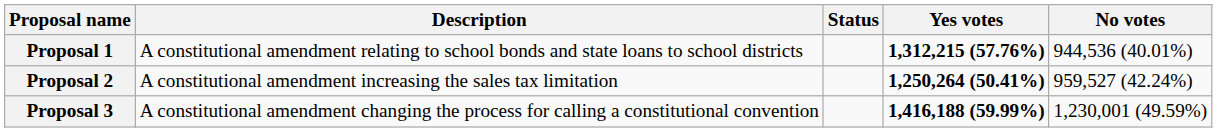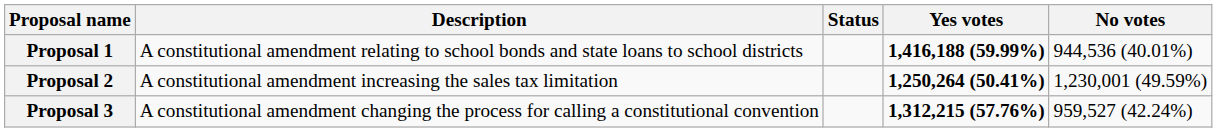Proposal 1 | Yes votes: 1,312,215 (57.76%) -> 1,416,188 (59.99%)
Proposal 2 | No votes: 959,527 (42.24%) -> 1,230,001 (49.59%)
Proposal 3 | Yes votes: 1,416,188 (59.99%) -> 1,312,215 (57.76%)
Proposal 3 | No votes: 1,230,001 (49.59%) -> 959,527 (42.24%)
